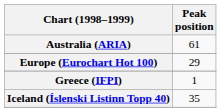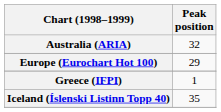Australia (ARIA) | Peak position: 61 -> 32
